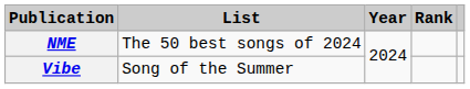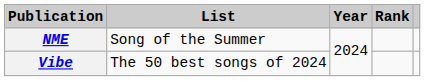NME | List: The 50 best songs of 2024 -> Song of the Summer
Vibe | List: Song of the Summer -> The 50 best songs of 2024
